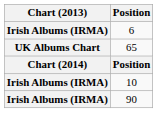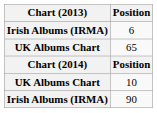10 | Chart (2013): Irish Albums (IRMA) -> UK Albums Chart
